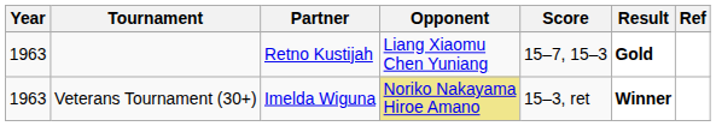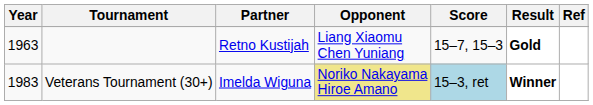Veterans Tournament (30+) | Year: 1963 -> 1983
Veterans Tournament (30+) | Score: no background -> lightblue background
